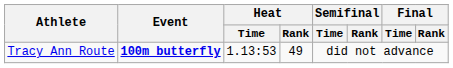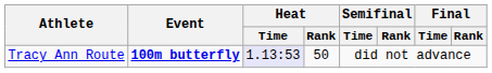Tracy Ann Route | Heat / Time: no background -> lavender background
Tracy Ann Route | Heat / Rank: 49 -> 50
